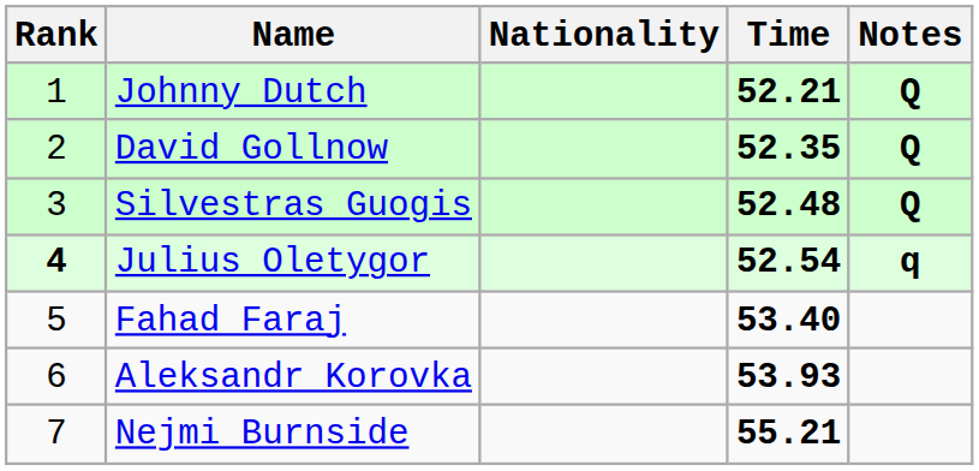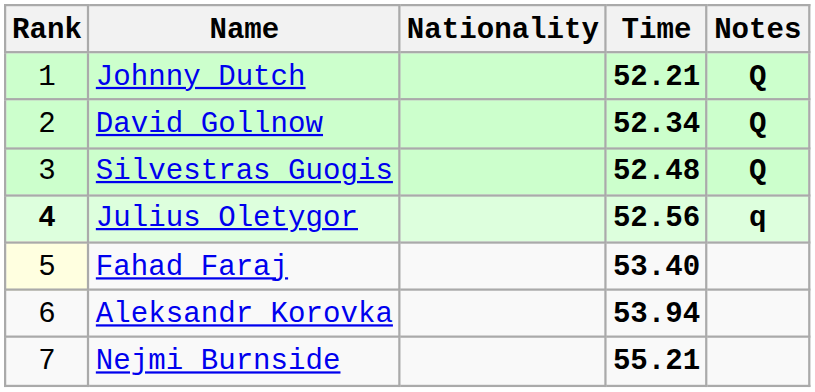David Gollnow | Time: 52.35 -> 52.34
Julius Oletygor | Time: 52.54 -> 52.56
Fahad Faraj | Rank: no background -> lightyellow background
Aleksandr Korovka | Time: 53.93 -> 53.94
